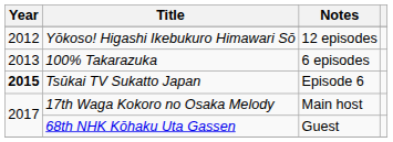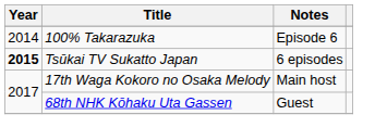- row: 2012 | Yōkoso! Higashi Ikebukuro Himawari Sō | 12 episodes
100% Takarazuka | Year: 2013 -> 2014
100% Takarazuka | Notes: 6 episodes -> Episode 6
Tsūkai TV Sukatto Japan | Notes: Episode 6 -> 6 episodes
